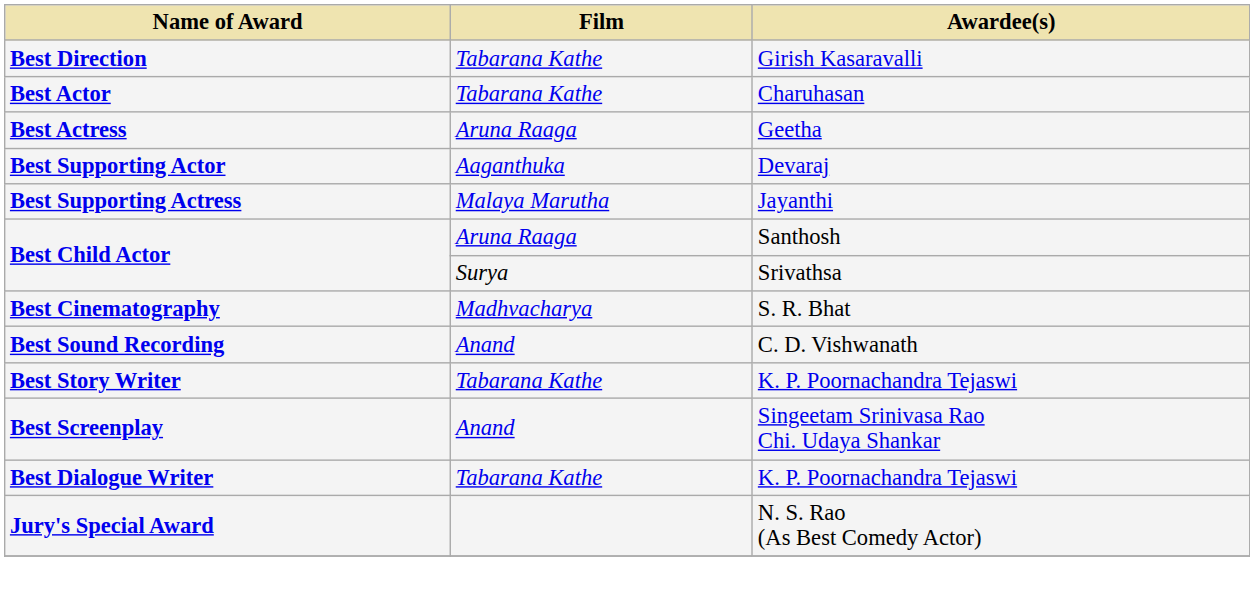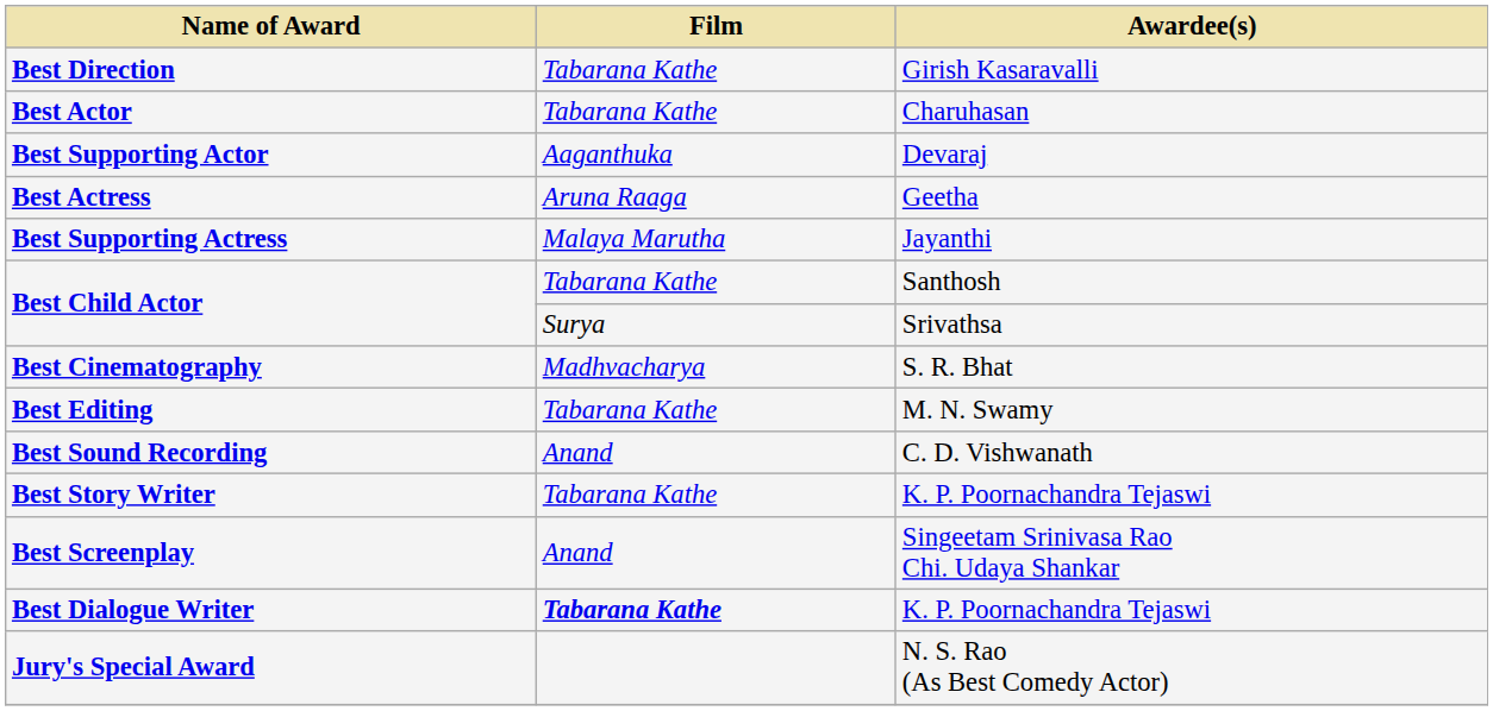rows swapped: Best Actress <-> Best Supporting Actor
Best Child Actor / Santhosh | Film: Aruna Raaga -> Tabarana Kathe
+ row: Best Editing | Tabarana Kathe | M. N. Swamy
Best Dialogue Writer | Film: normal -> bold
